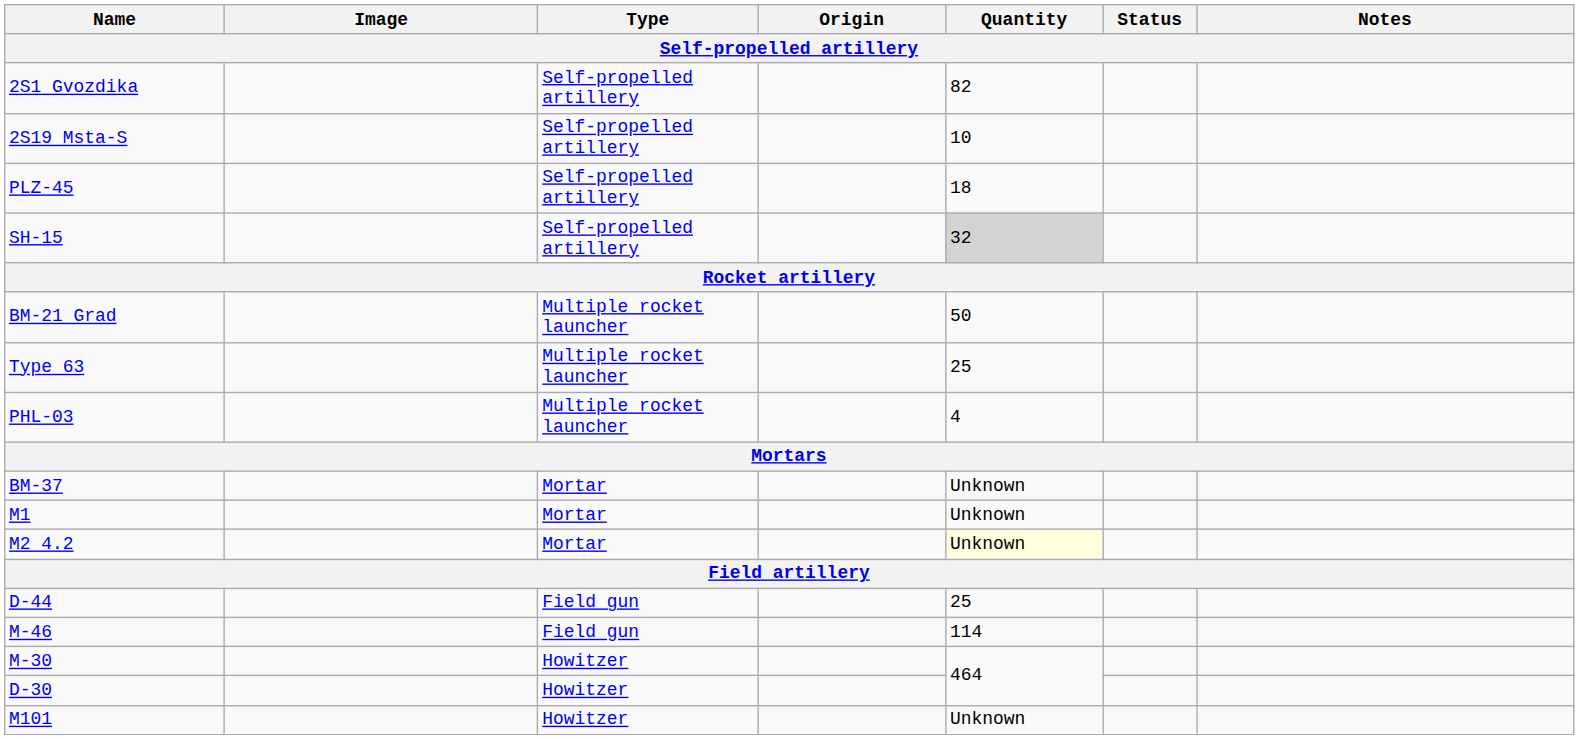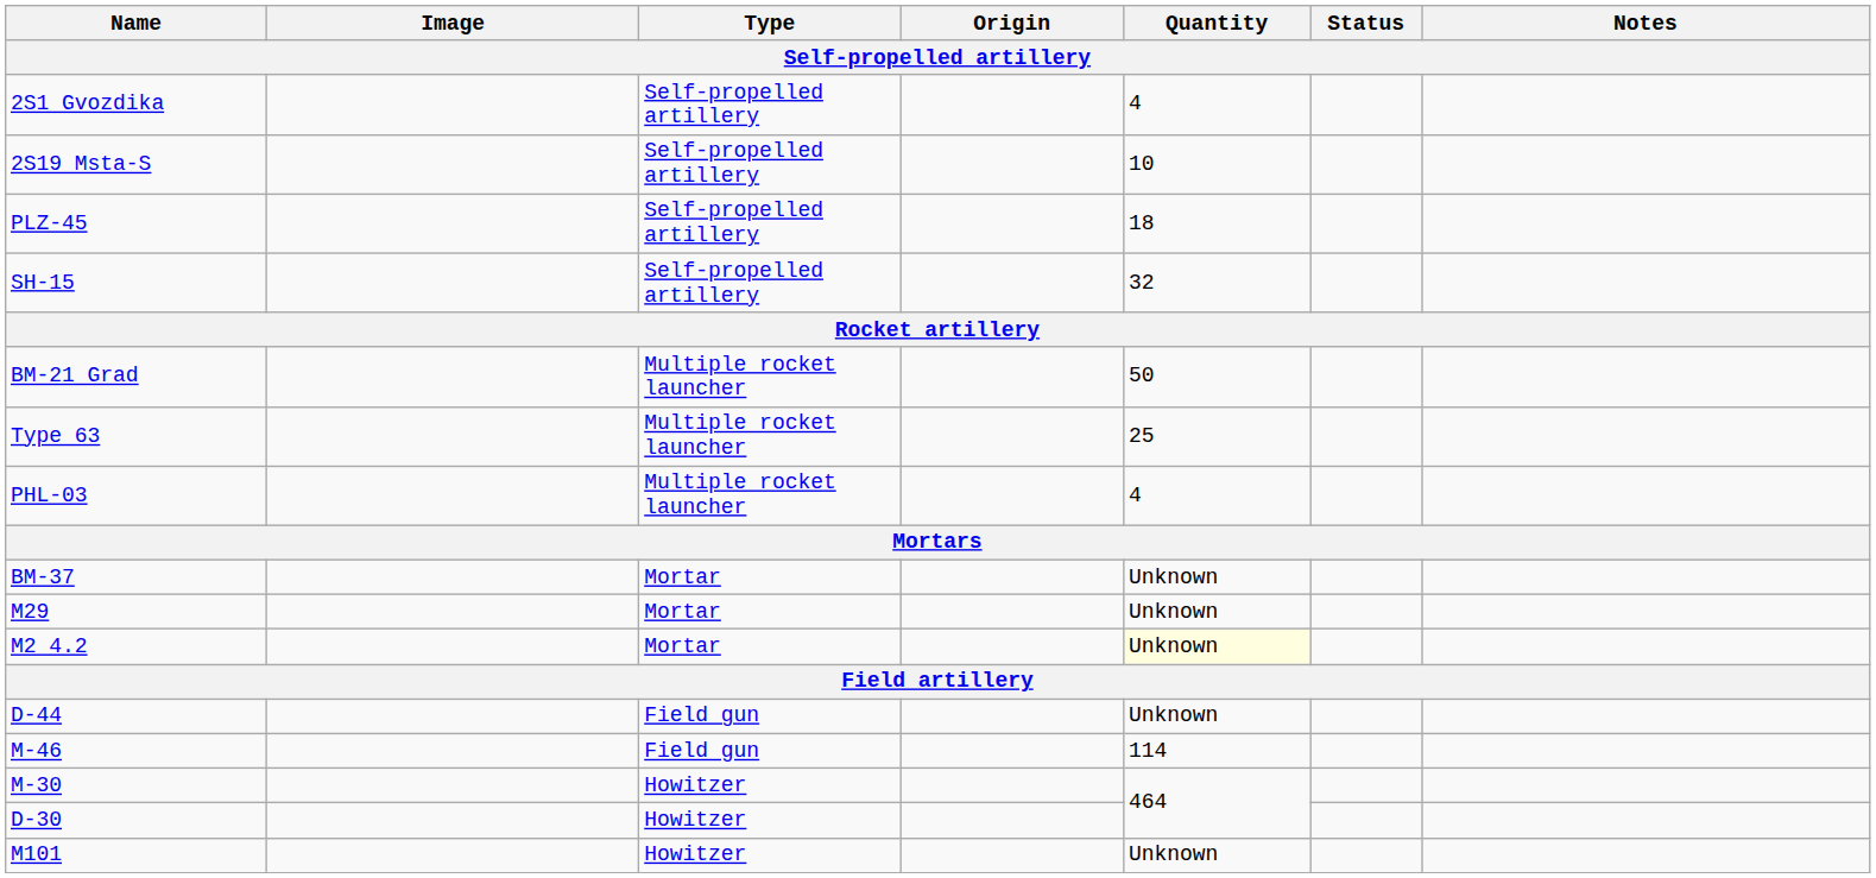2S1 Gvozdika | Quantity: 82 -> 4
SH-15 | Quantity: lightgrey background -> no background
- row: M1 | Mortar | Unknown
+ row: M29 | Mortar | Unknown
D-44 | Quantity: 25 -> Unknown
